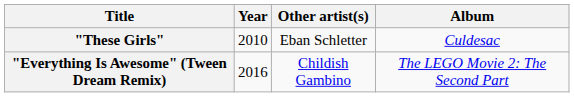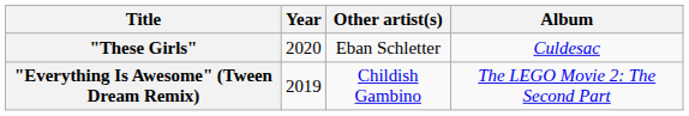"These Girls" | Year: 2010 -> 2020
"Everything Is Awesome" (Tween Dream Remix) | Year: 2016 -> 2019
